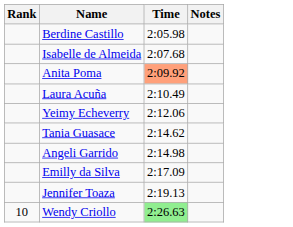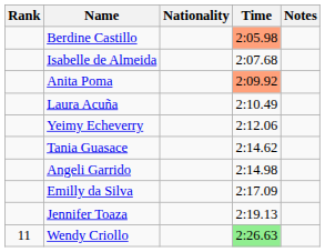+ column: Nationality
Berdine Castillo | Time: no background -> lightsalmon background
Wendy Criollo | Rank: 10 -> 11
